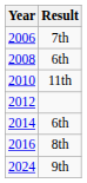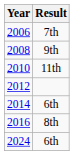2008 | Result: 6th -> 9th
2024 | Result: 9th -> 6th
